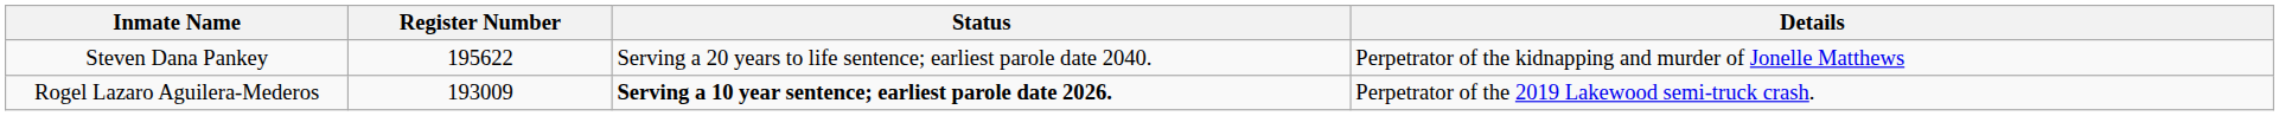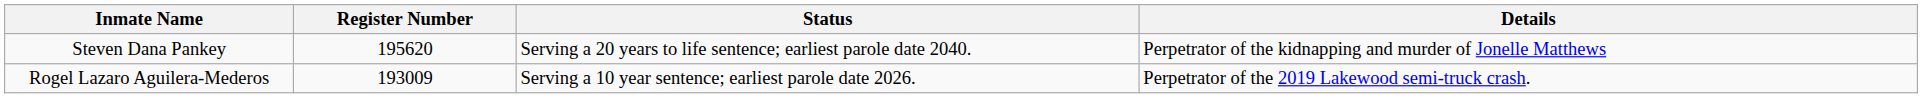Steven Dana Pankey | Register Number: 195622 -> 195620
Rogel Lazaro Aguilera-Mederos | Status: bold -> normal
